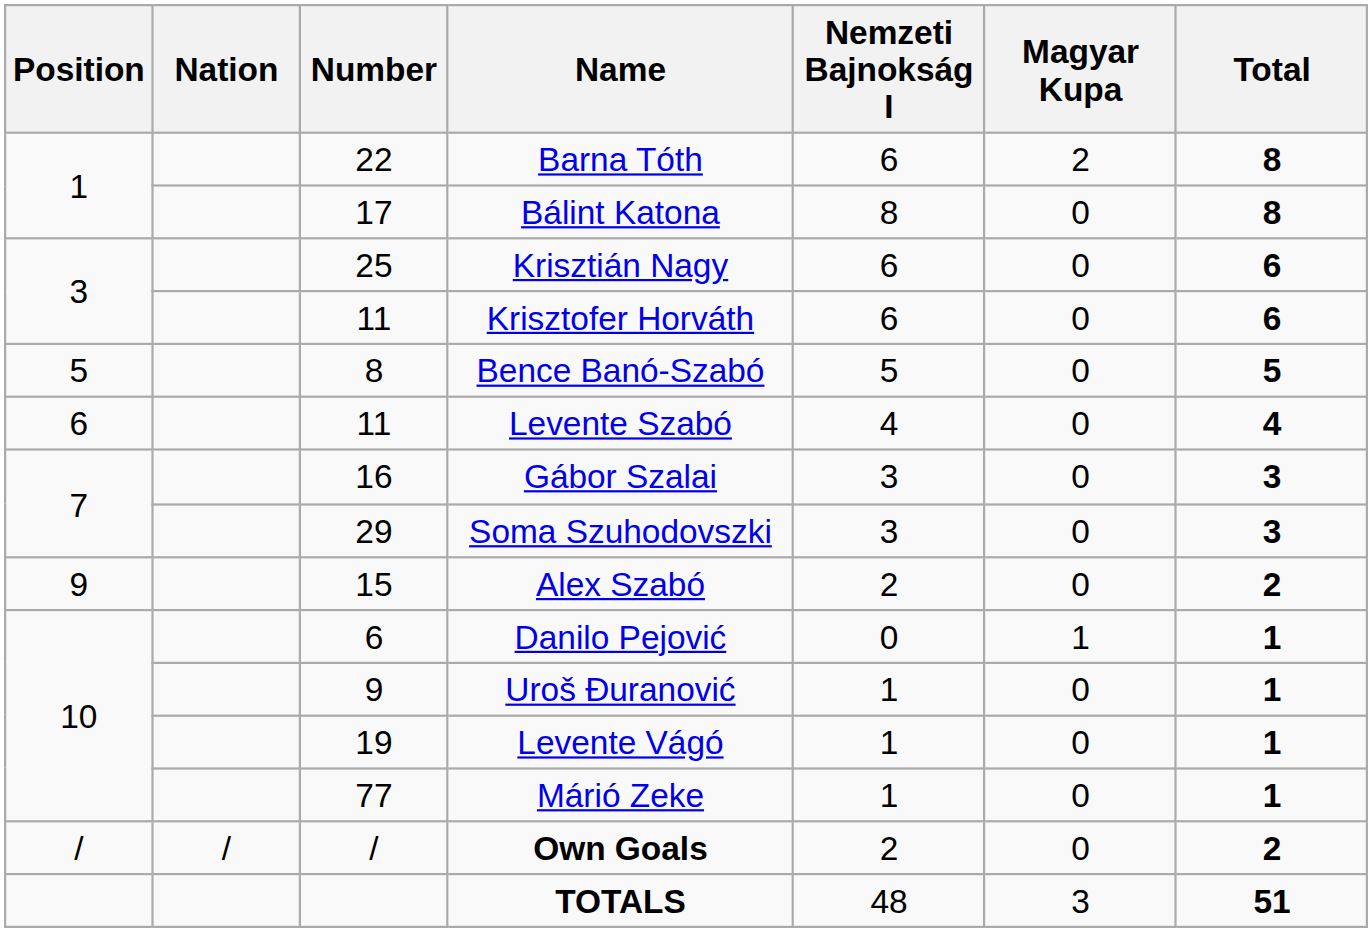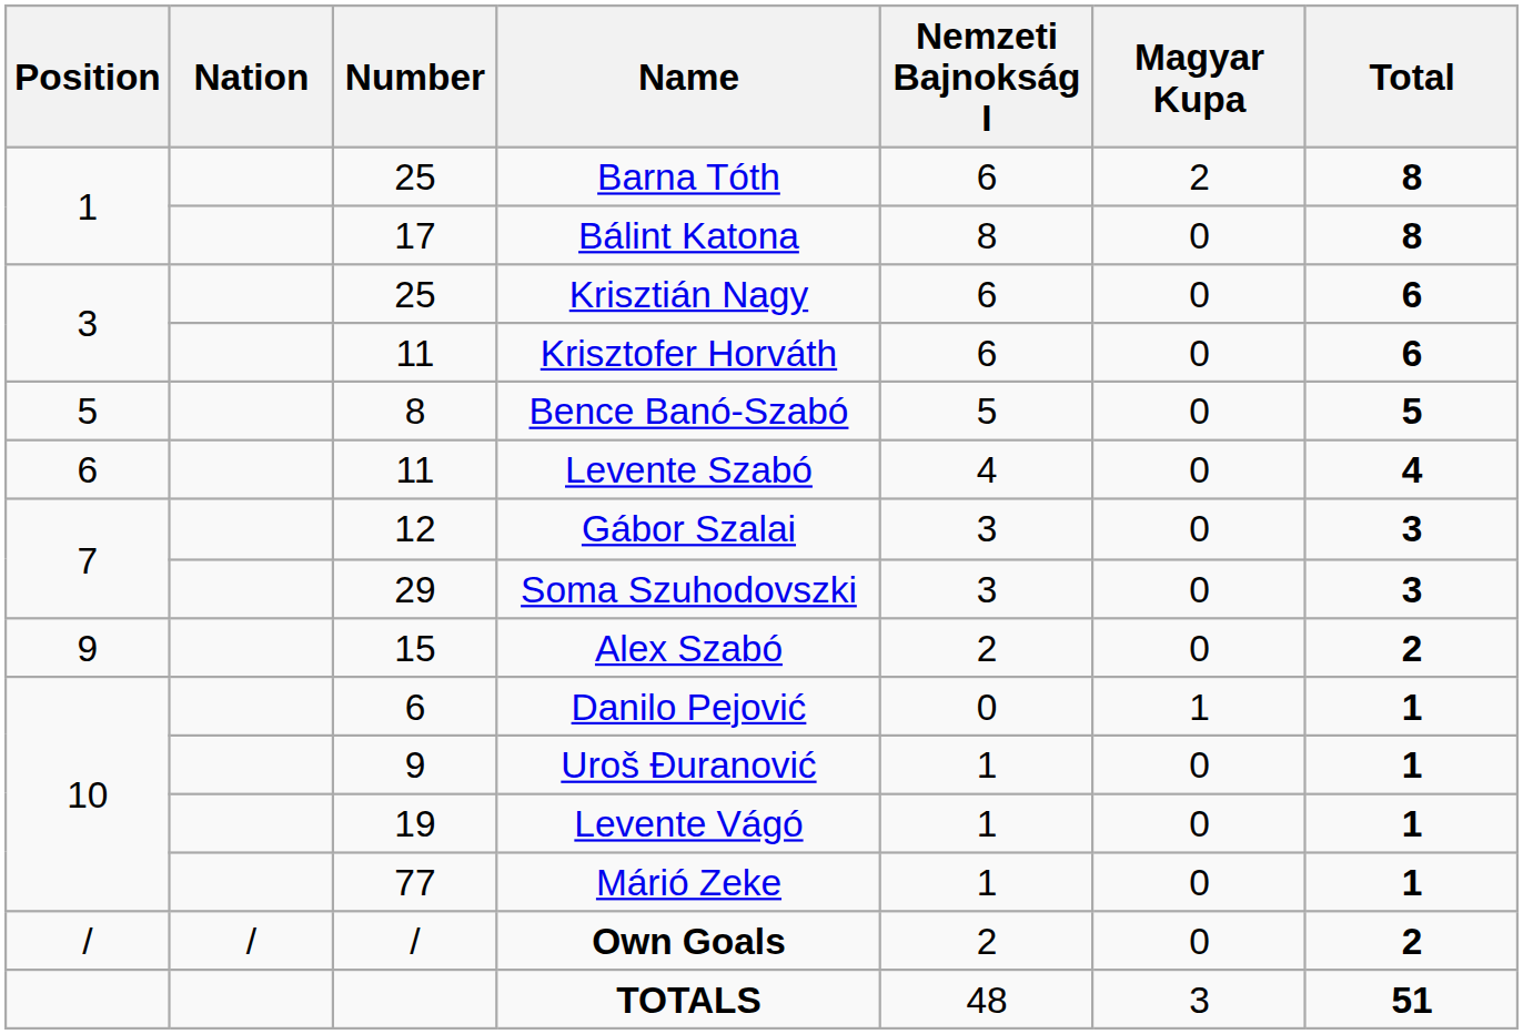Barna Tóth | Number: 22 -> 25
Gábor Szalai | Number: 16 -> 12
